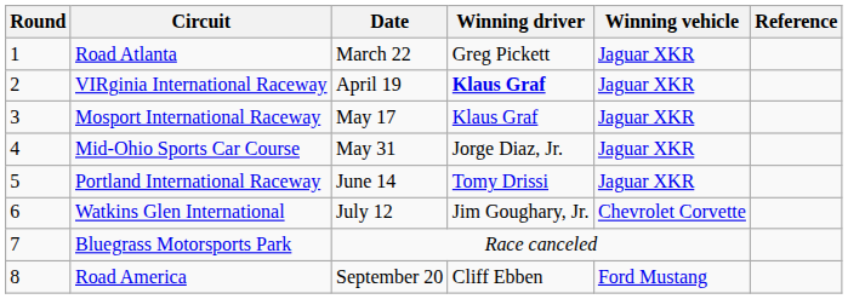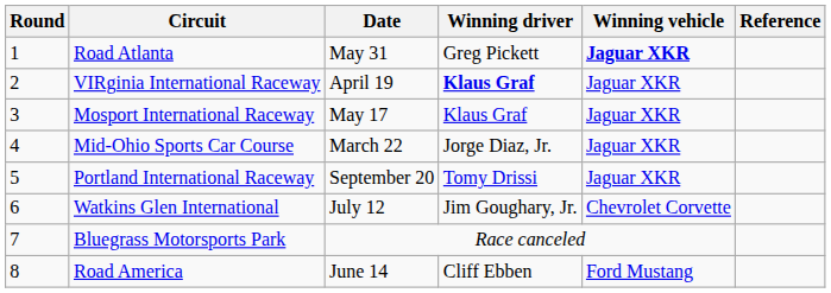Road Atlanta | Date: March 22 -> May 31
Road Atlanta | Winning vehicle: normal -> bold
Mid-Ohio Sports Car Course | Date: May 31 -> March 22
Portland International Raceway | Date: June 14 -> September 20
Road America | Date: September 20 -> June 14
